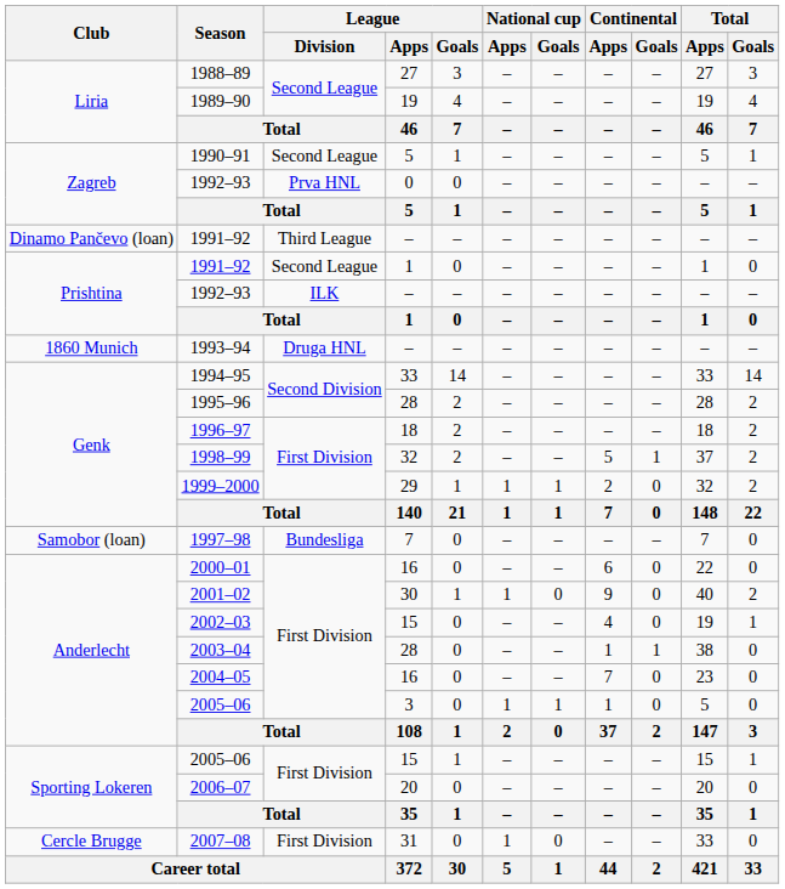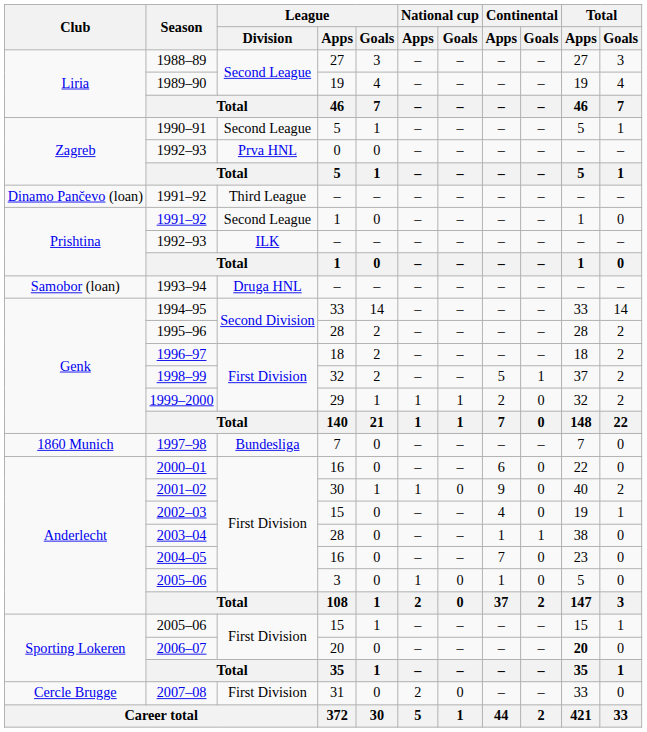1993–94 | Club: 1860 Munich -> Samobor (loan)
1997–98 | Club: Samobor (loan) -> 1860 Munich
2005–06 / 3 | National cup / Goals: 1 -> 0
2006–07 | Total / Apps: normal -> bold
2007–08 | National cup / Apps: 1 -> 2
